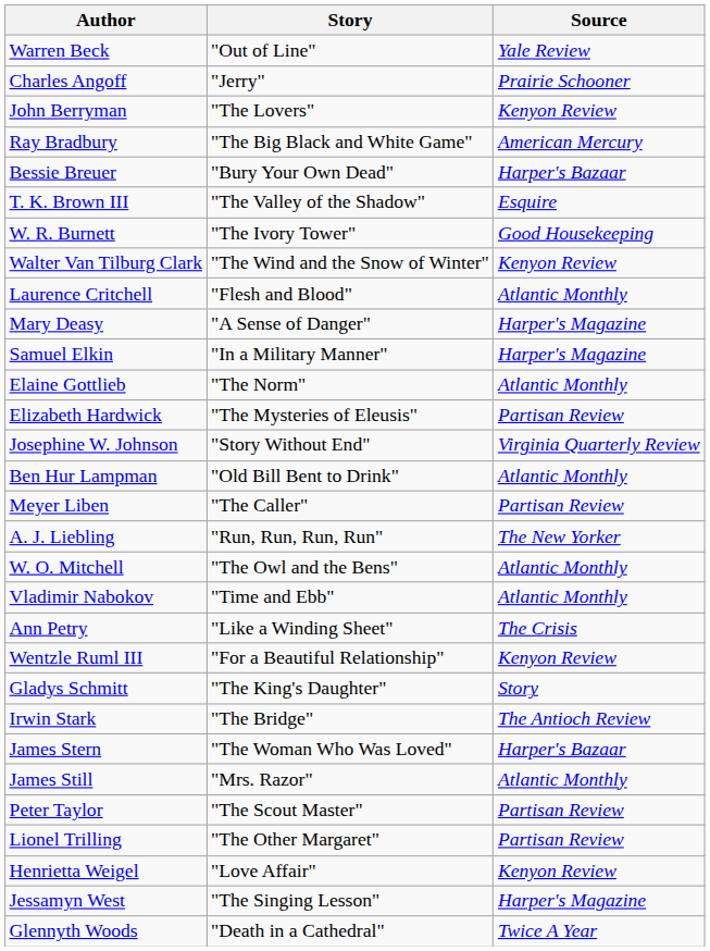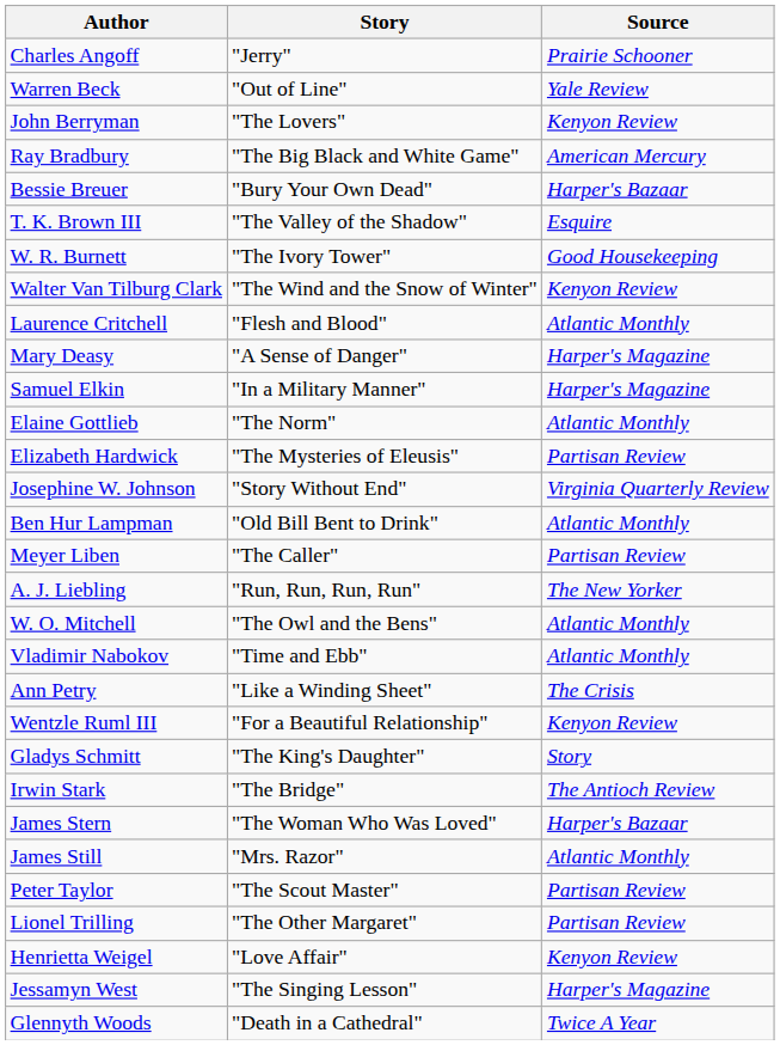rows swapped: Charles Angoff <-> Warren Beck
